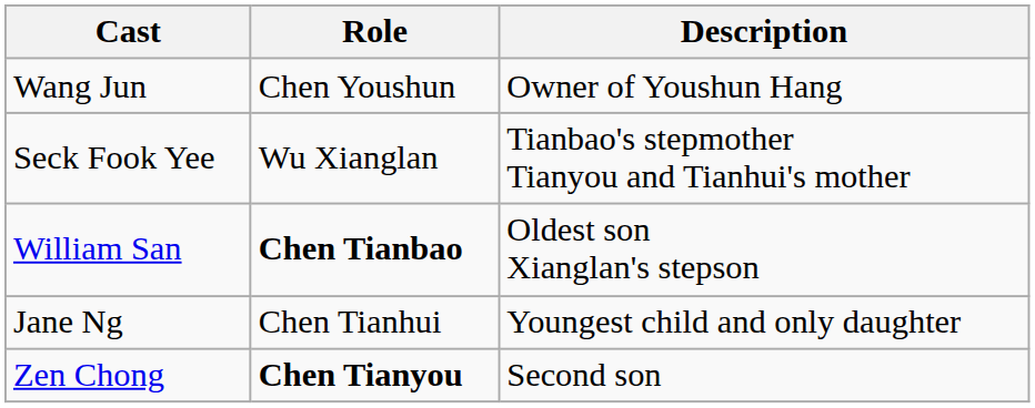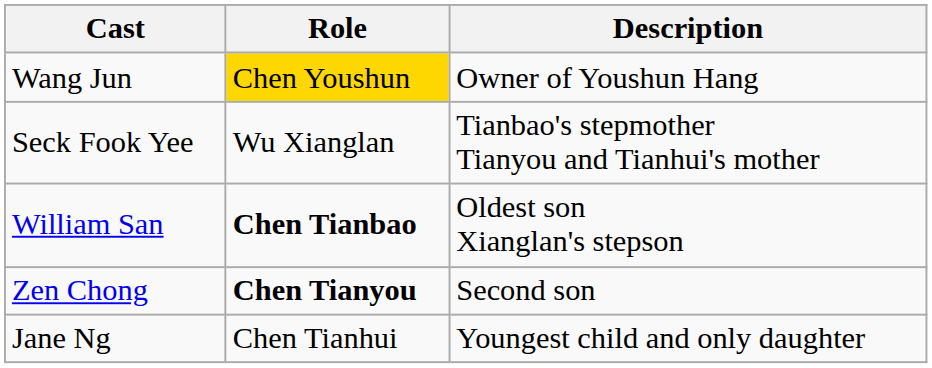Wang Jun | Role: no background -> gold background
rows swapped: Zen Chong <-> Jane Ng
